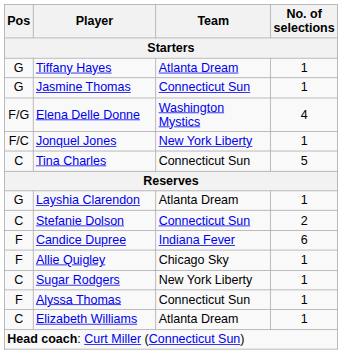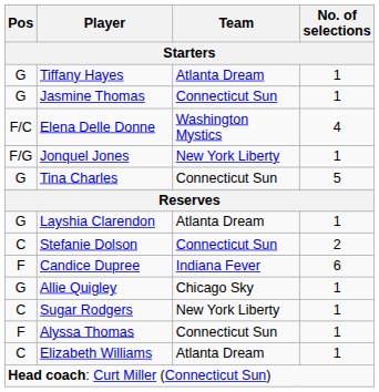Elena Delle Donne | Pos: F/G -> F/C
Jonquel Jones | Pos: F/C -> F/G
Tina Charles | Pos: C -> G
Allie Quigley | Pos: F -> G
